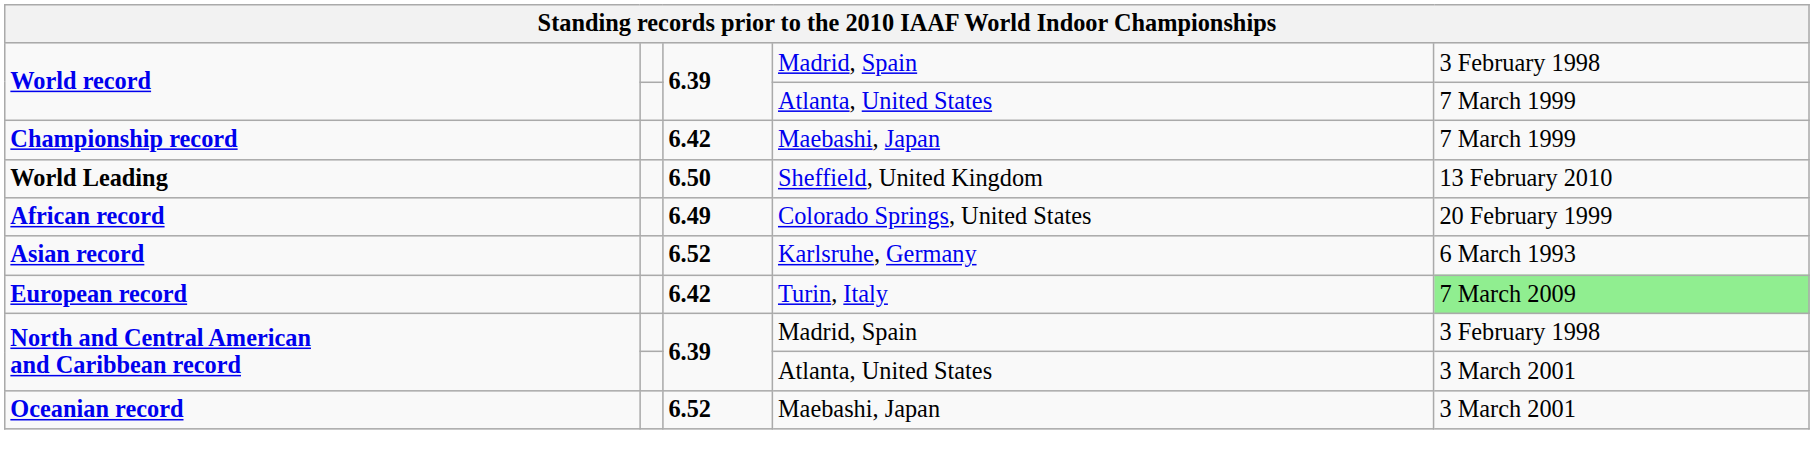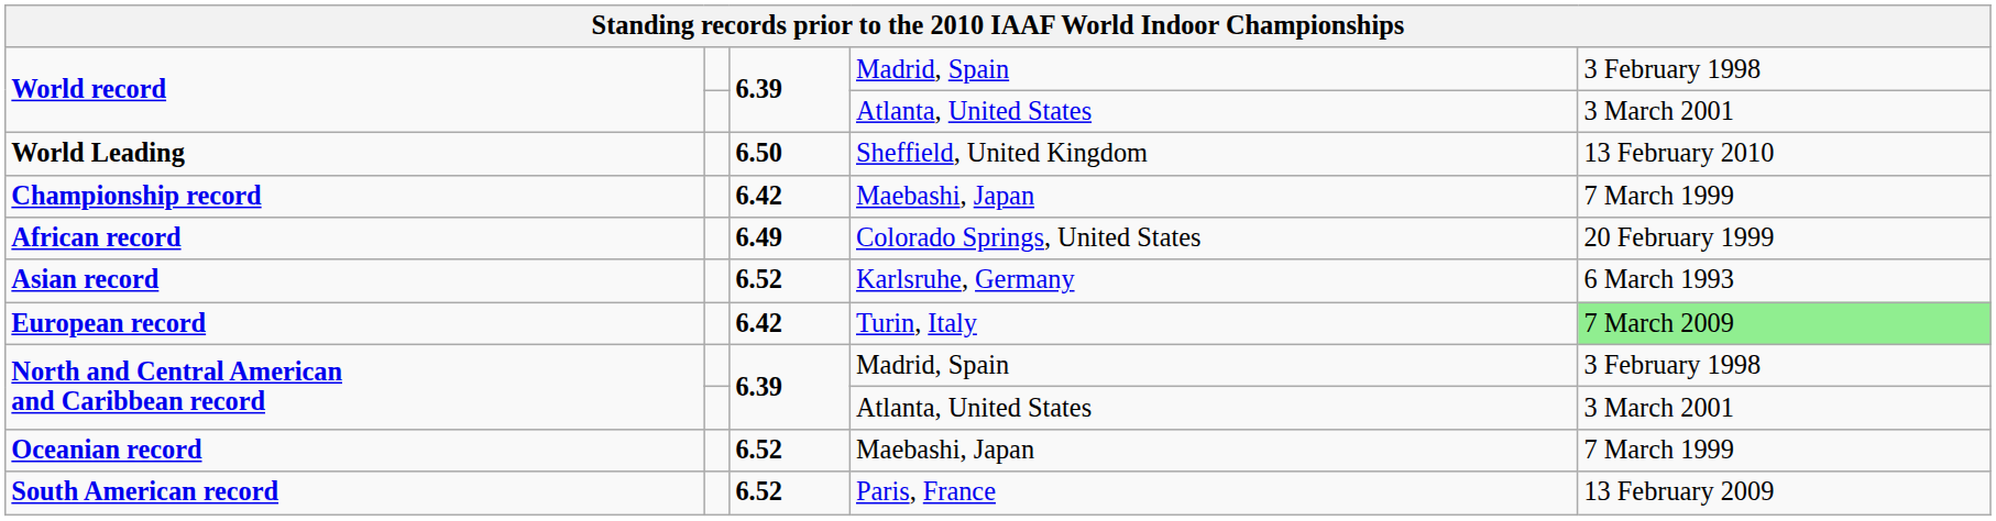World record / Atlanta, United States | column 5: 7 March 1999 -> 3 March 2001
rows swapped: Championship record <-> World Leading
Oceanian record | column 5: 3 March 2001 -> 7 March 1999
+ row: South American record | 6.52 | Paris, France | 13 February 2009
